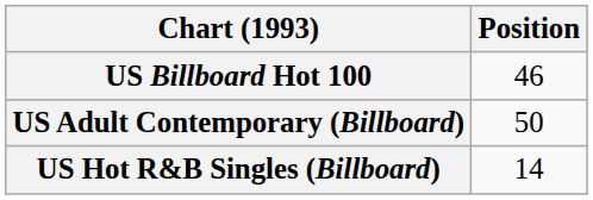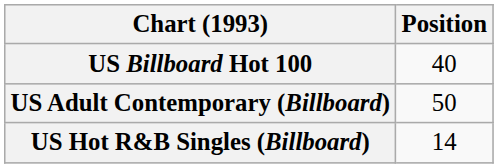US Billboard Hot 100 | Position: 46 -> 40
